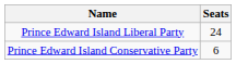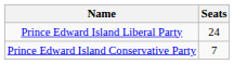Prince Edward Island Conservative Party | Seats: 6 -> 7
